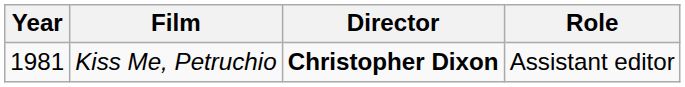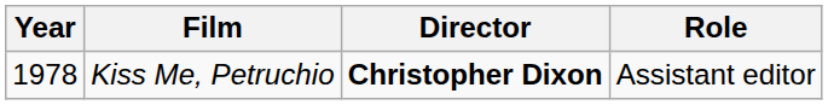Kiss Me, Petruchio | Year: 1981 -> 1978
